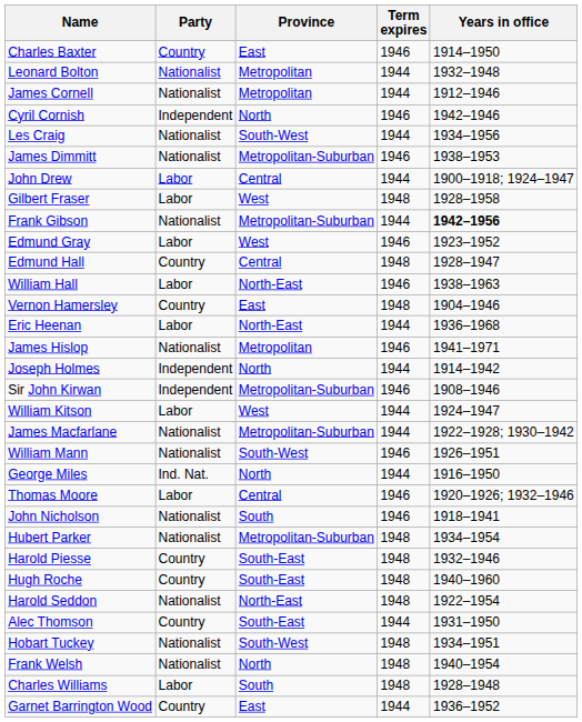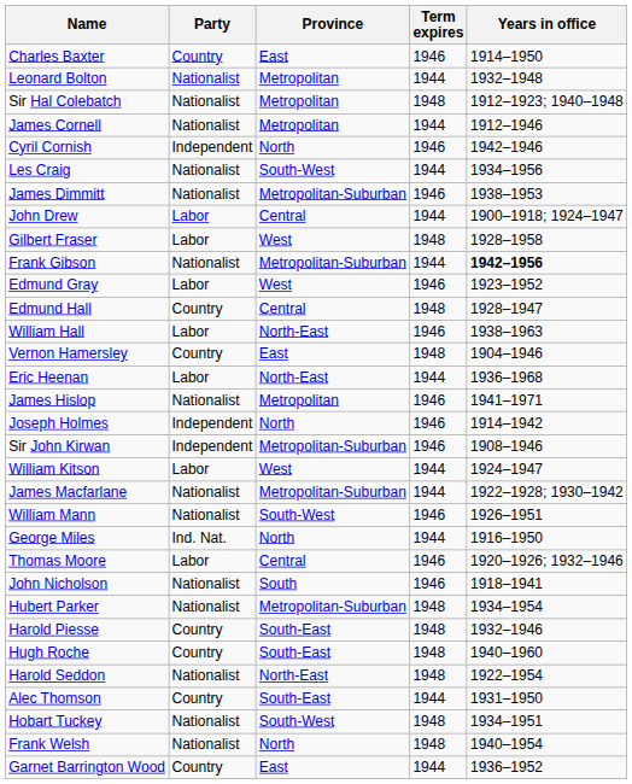+ row: Sir Hal Colebatch | Nationalist | Metropolitan | 1948 | 1912–1923; 1940–1948
Joseph Holmes | Term expires: 1944 -> 1946
- row: Charles Williams | Labor | South | 1948 | 1928–1948
